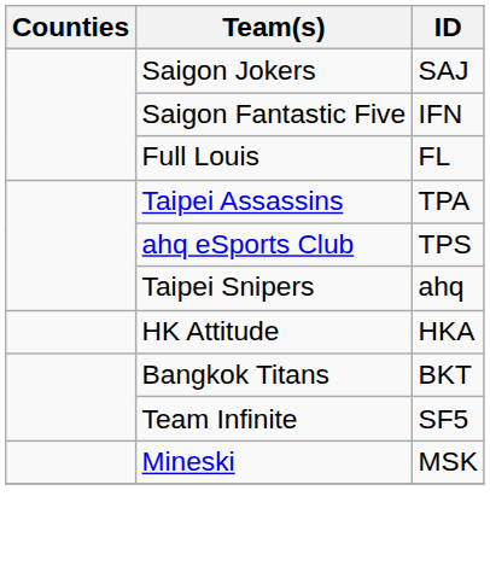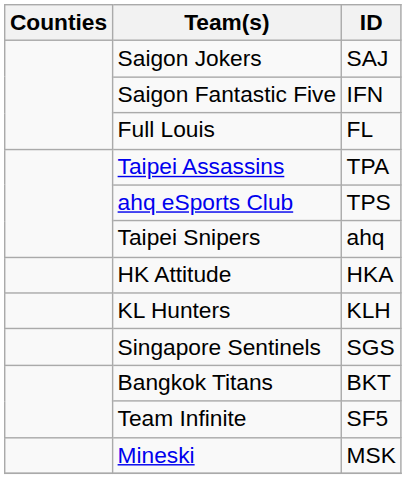+ row: KL Hunters | KLH
+ row: Singapore Sentinels | SGS
